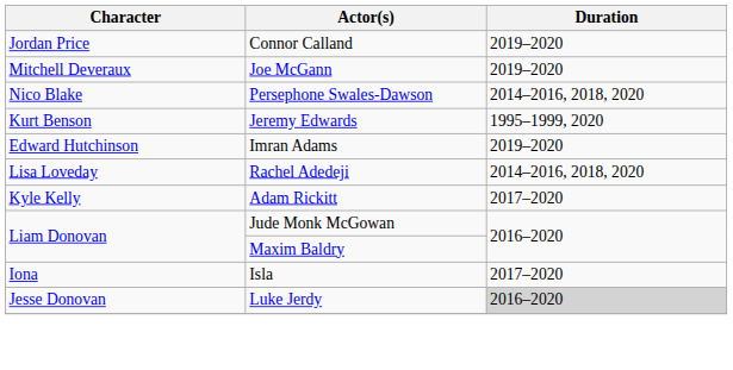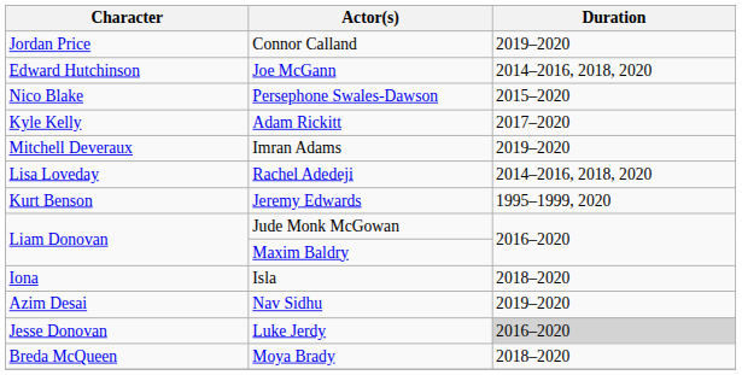Joe McGann | Character: Mitchell Deveraux -> Edward Hutchinson
Joe McGann | Duration: 2019–2020 -> 2014–2016, 2018, 2020
Persephone Swales-Dawson | Duration: 2014–2016, 2018, 2020 -> 2015–2020
rows swapped: Jeremy Edwards <-> Adam Rickitt
Imran Adams | Character: Edward Hutchinson -> Mitchell Deveraux
Isla | Duration: 2017–2020 -> 2018–2020
+ row: Azim Desai | Nav Sidhu | 2019–2020
+ row: Breda McQueen | Moya Brady | 2018–2020
